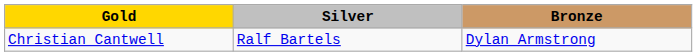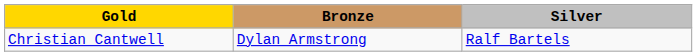columns swapped: Silver <-> Bronze
